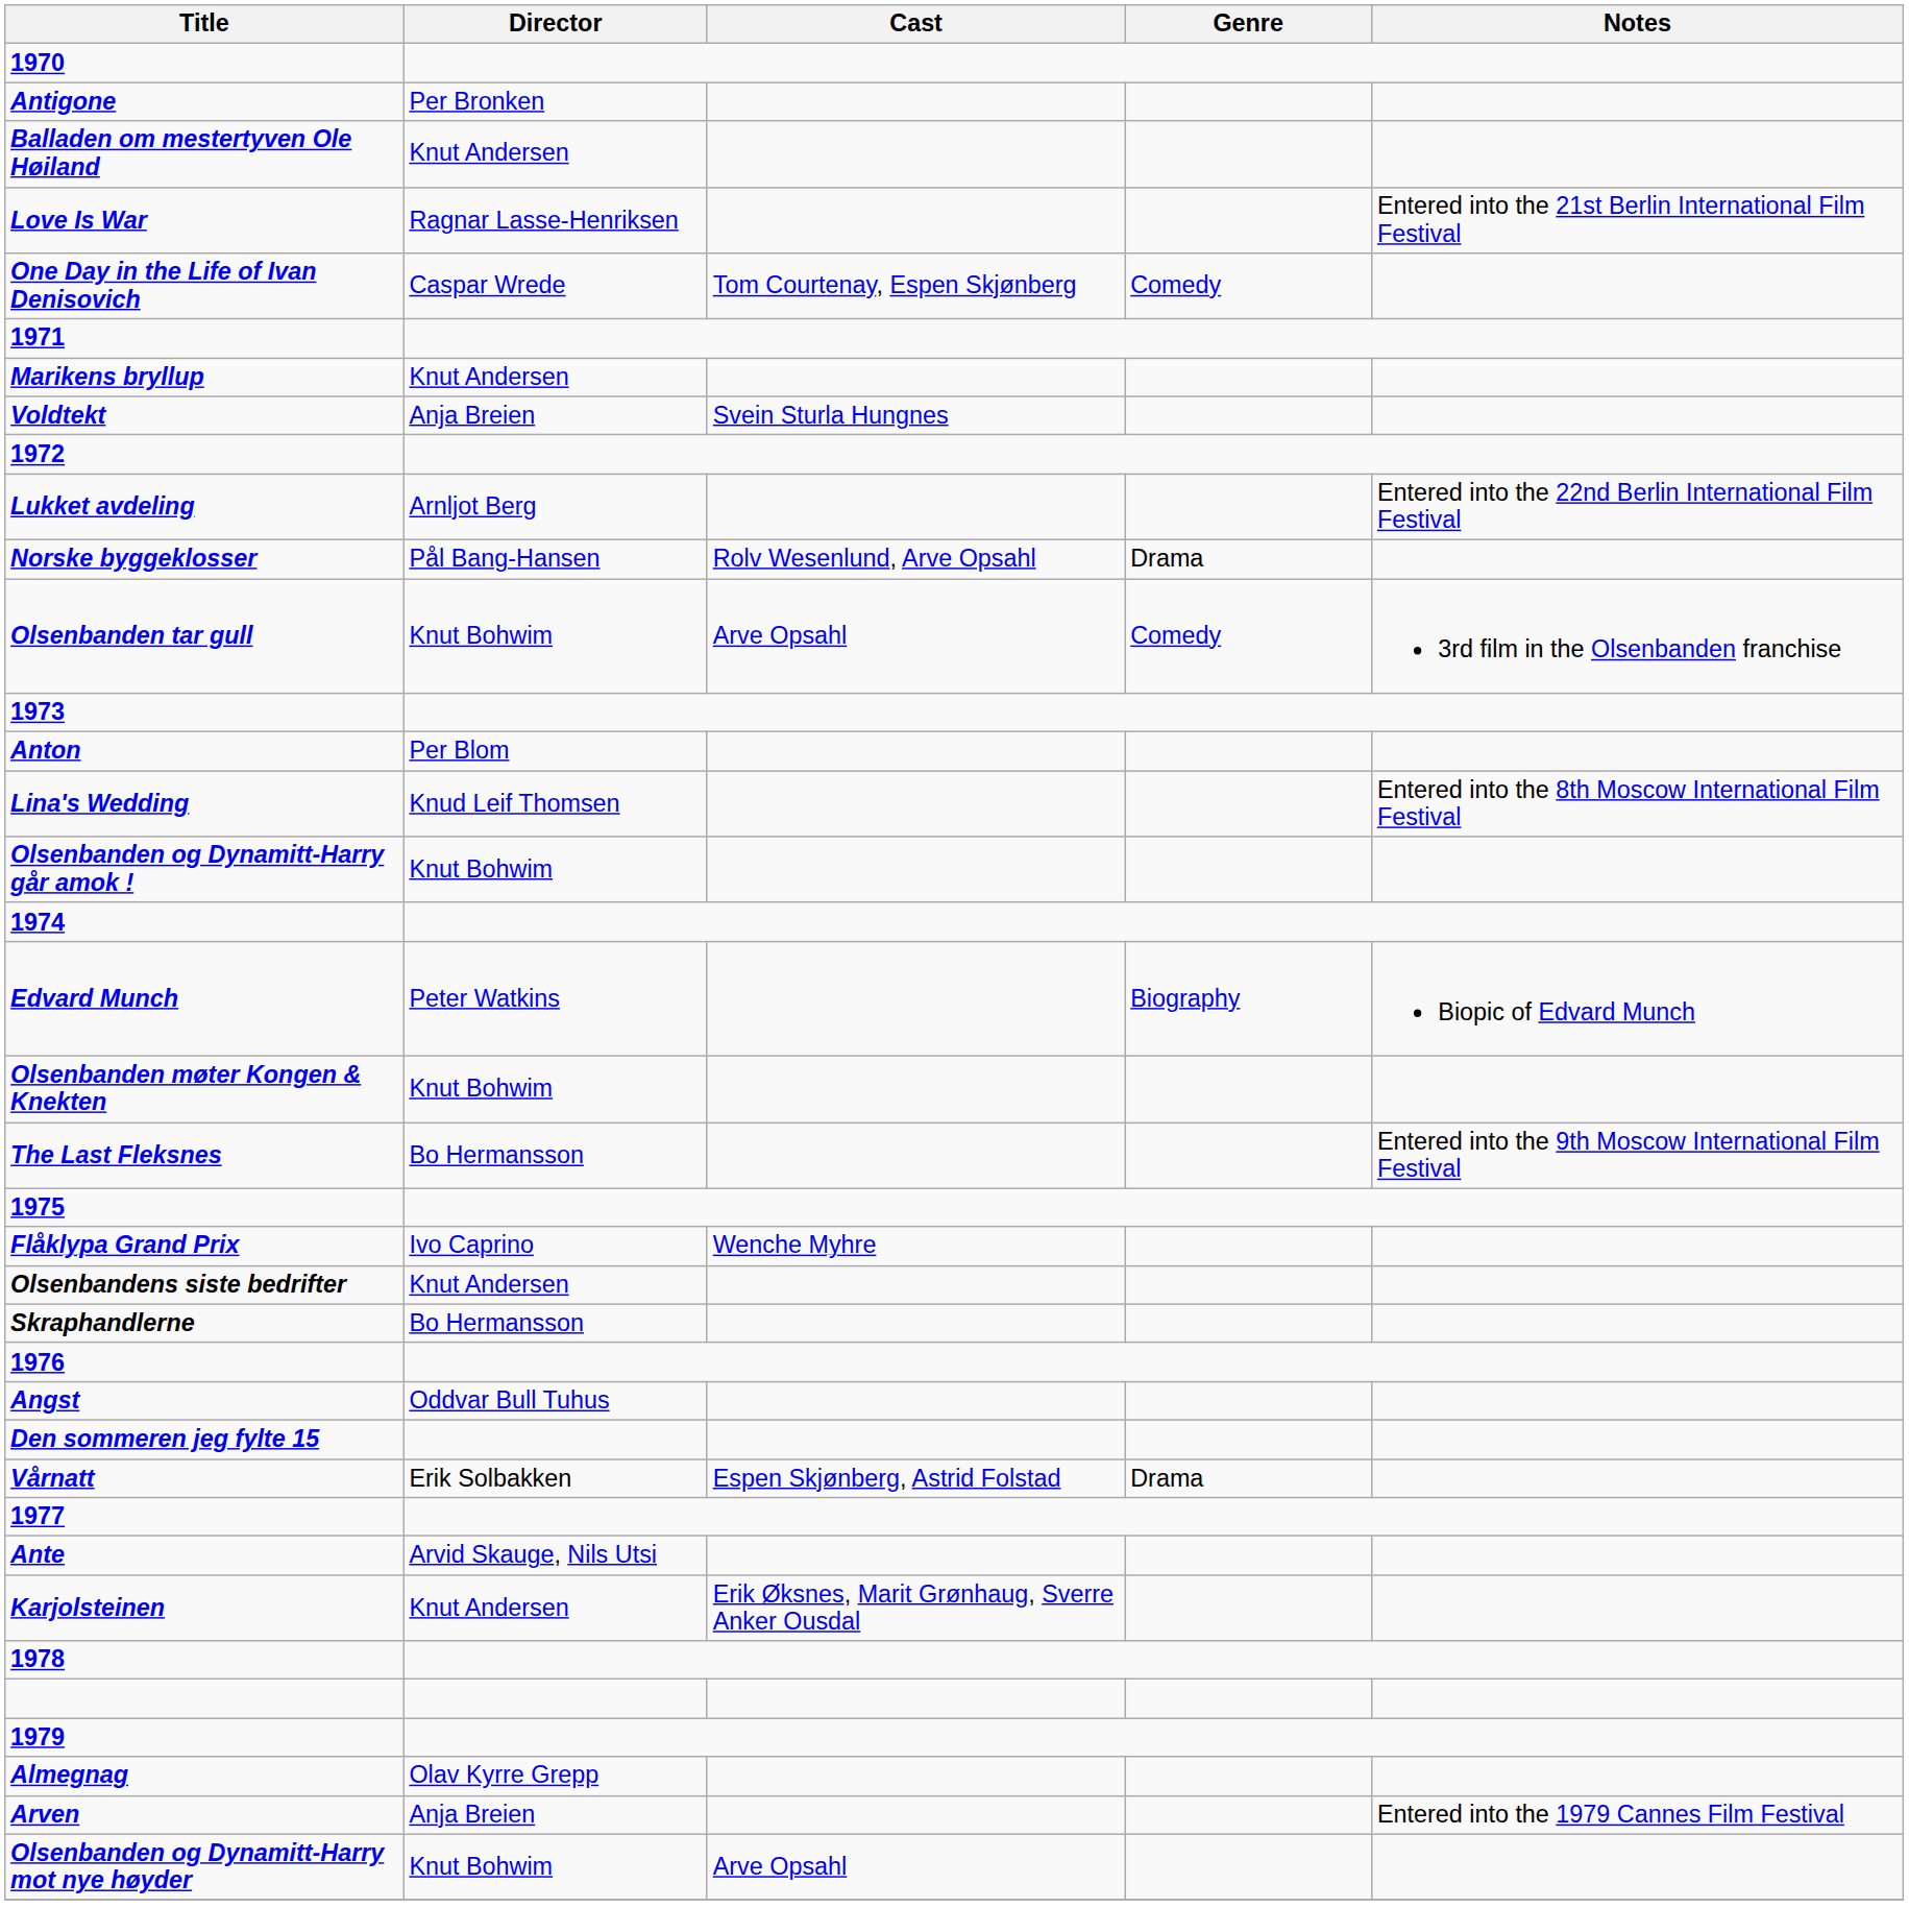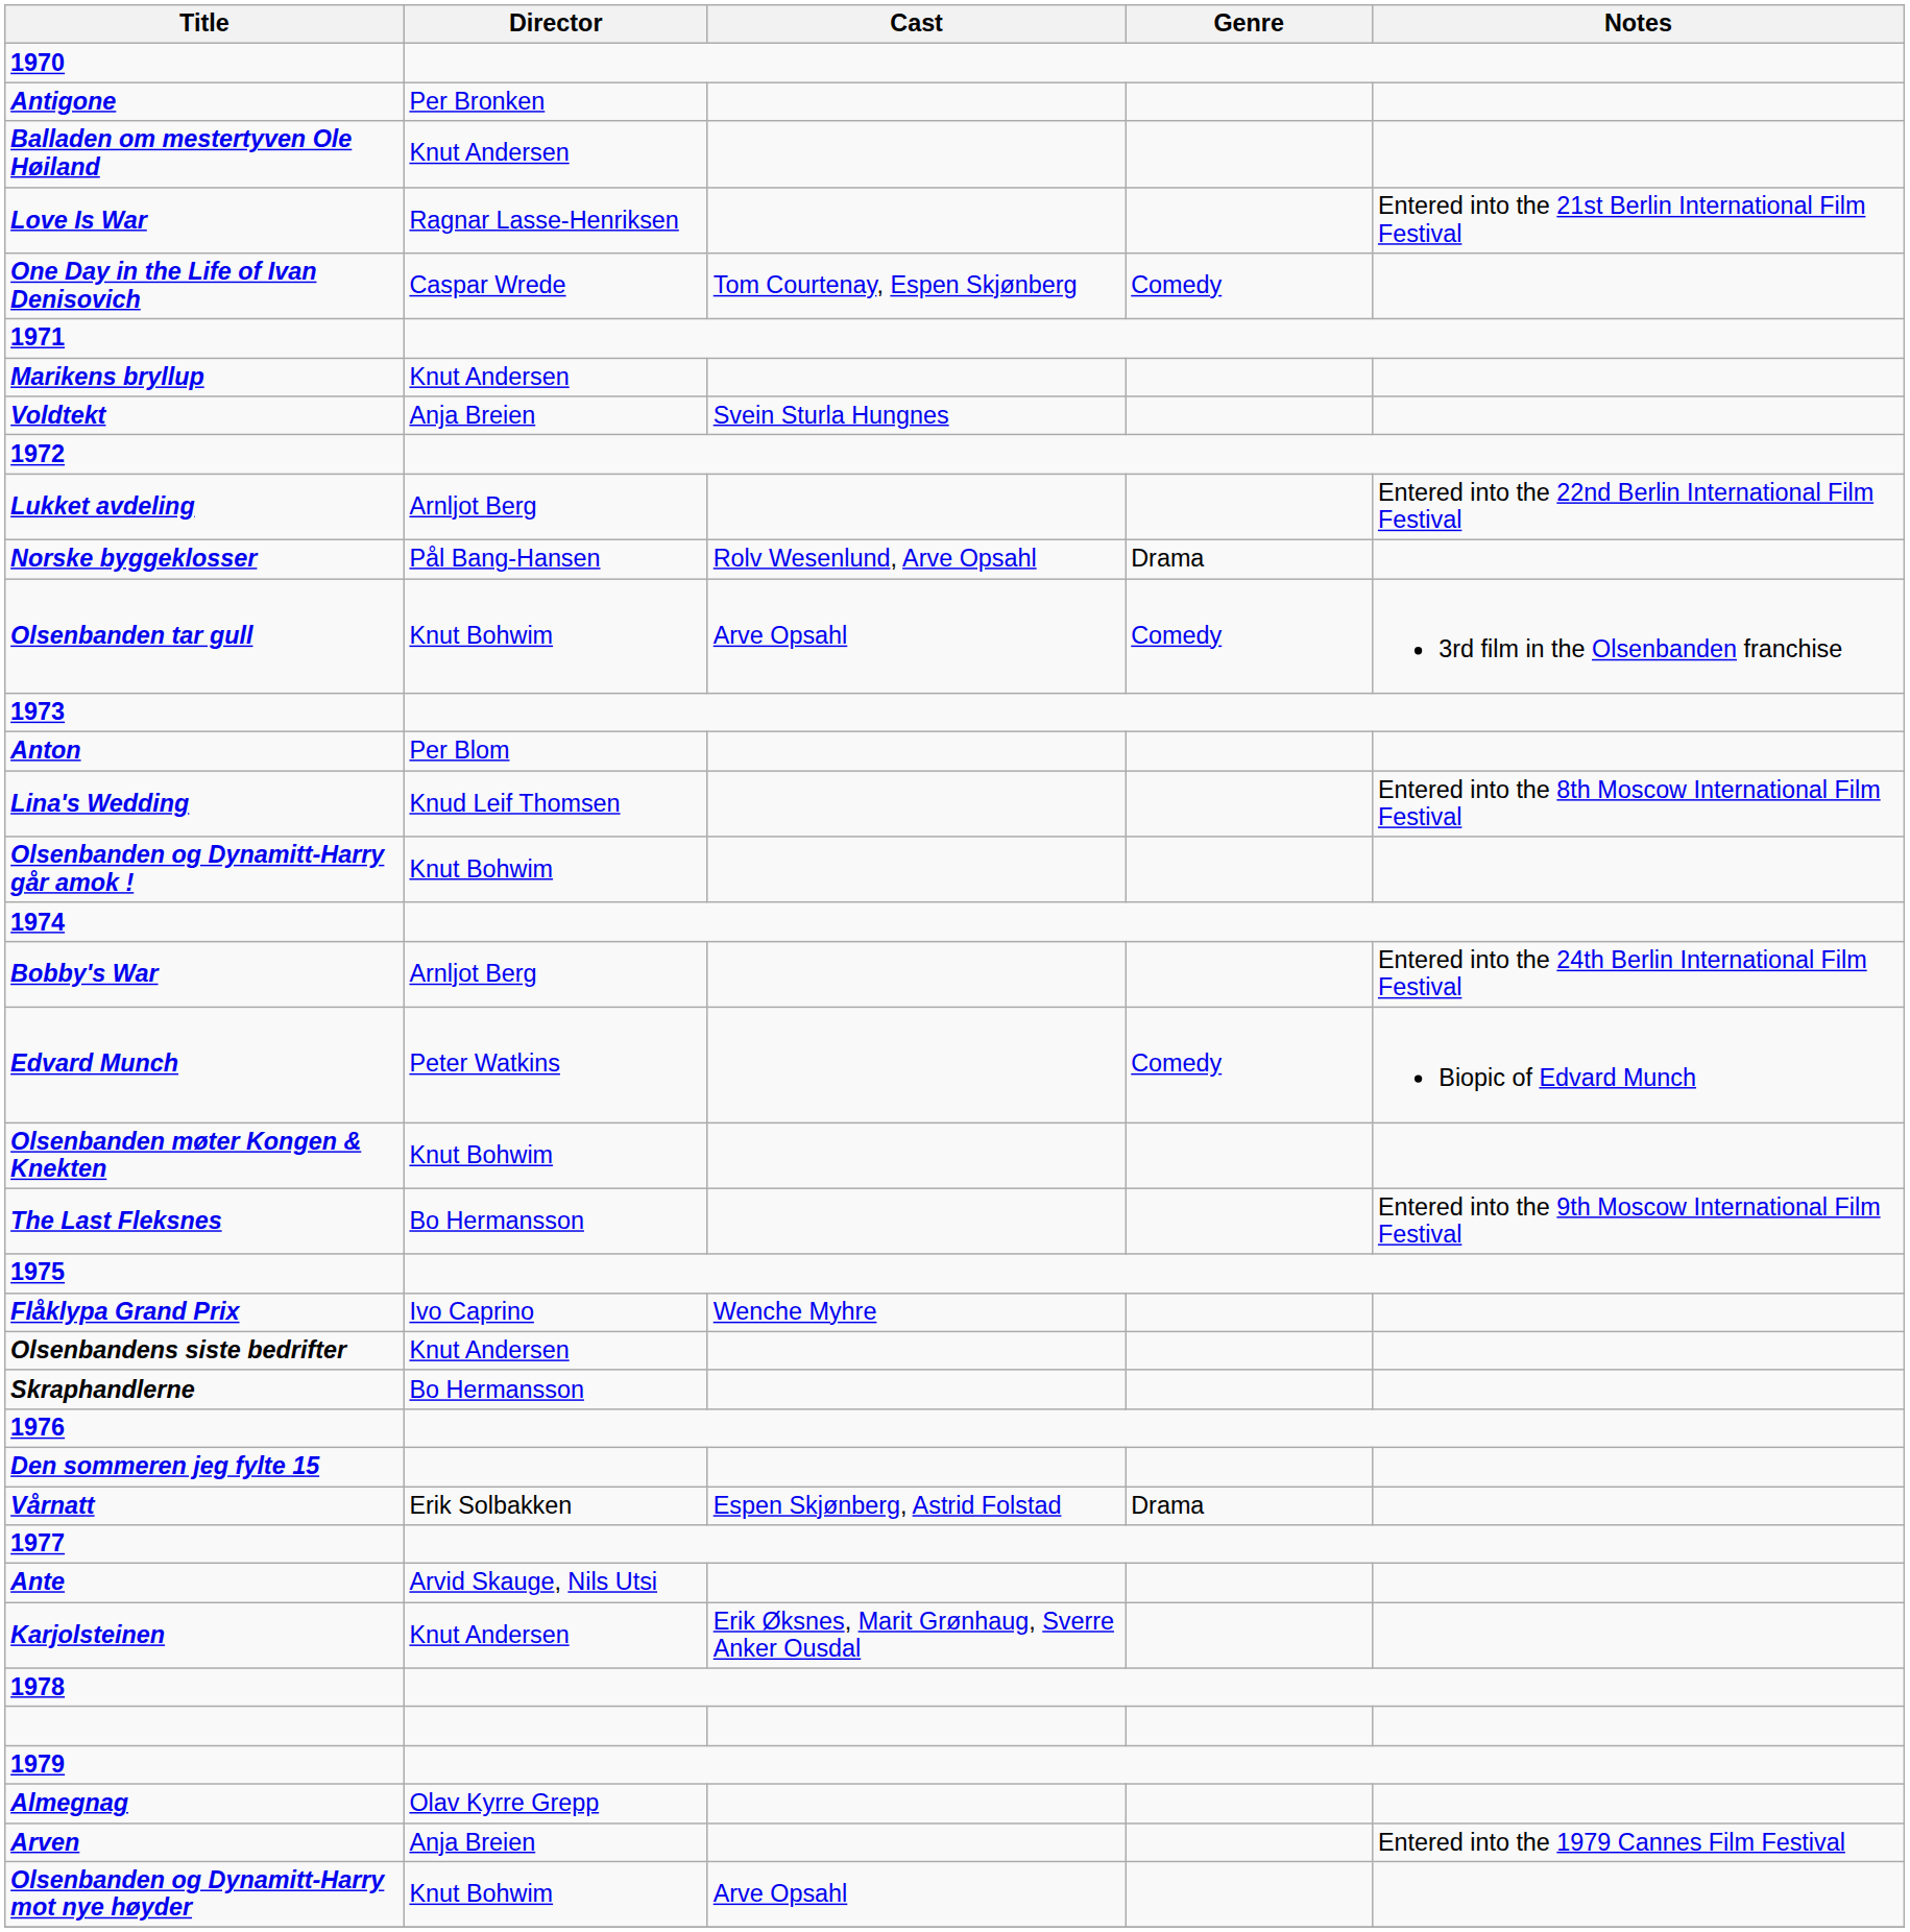+ row: Bobby's War | Arnljot Berg | Entered into the 24th Berlin International Film Festival
Edvard Munch | Genre: Biography -> Comedy
- row: Angst | Oddvar Bull Tuhus
